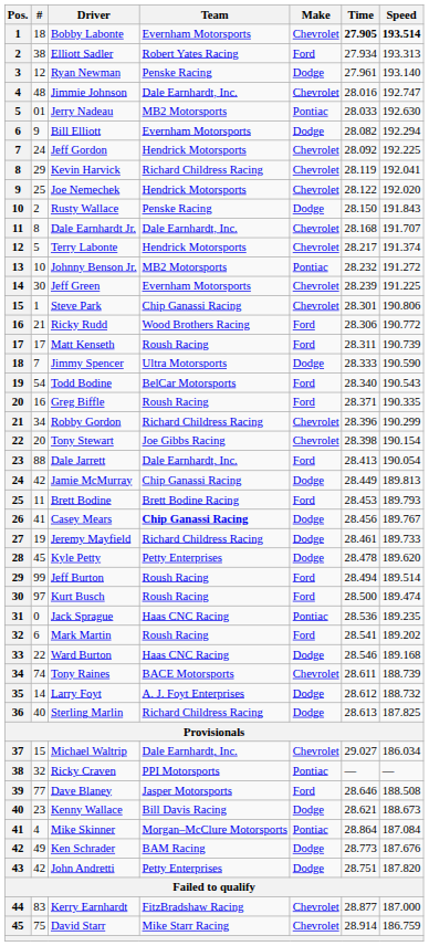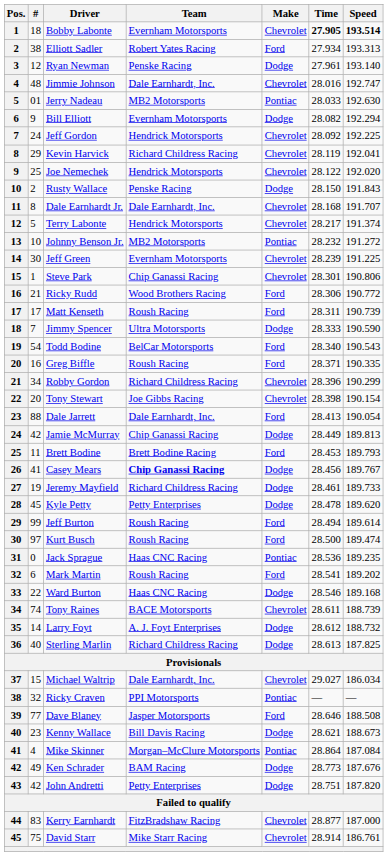Jeff Burton | Speed: 189.514 -> 189.614
David Starr | Speed: 186.759 -> 186.761
